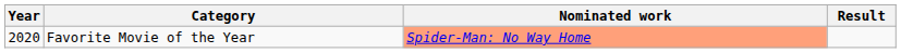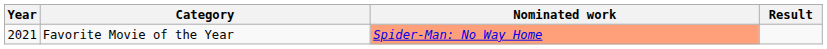Favorite Movie of the Year | Year: 2020 -> 2021
